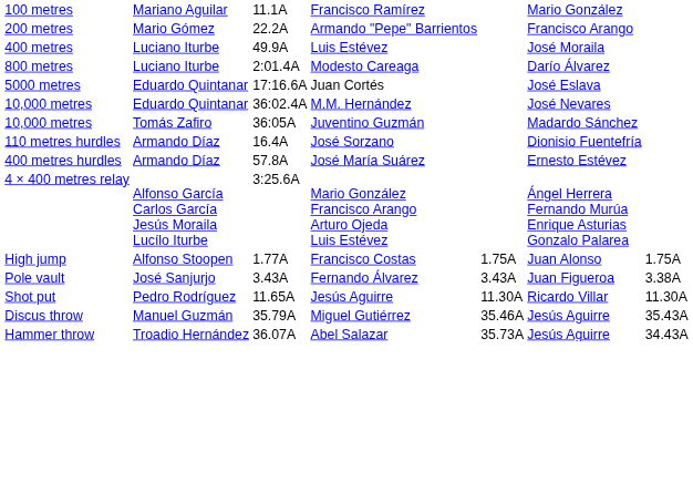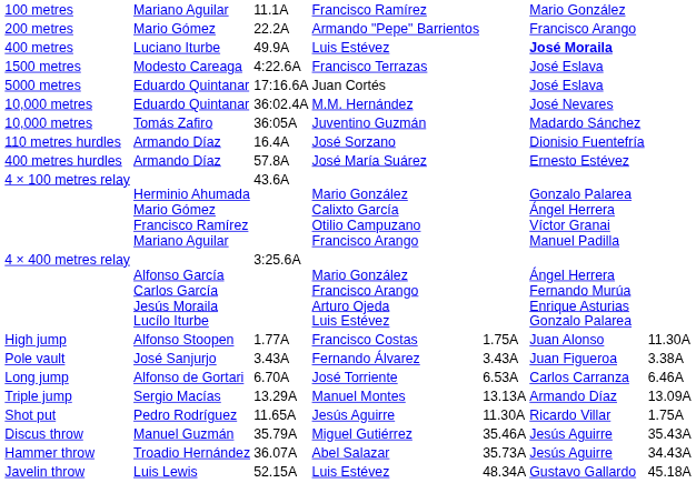400 metres | column 6: normal -> bold
- row: 800 metres | Luciano Iturbe | 2:01.4A | Modesto Careaga | Darío Álvarez
+ row: 1500 metres | Modesto Careaga | 4:22.6A | Francisco Terrazas | José Eslava
+ row: 4 × 100 metres relay | Herminio Ahumada Mario Gómez Francisco Ramírez Mariano Aguilar | 43.6A | Mario González Calixto García Otilio Campuzano Francisco Arango | Gonzalo Palarea Ángel Herrera Víctor Granai Manuel Padilla
High jump | column 7: 1.75A -> 11.30A
+ row: Long jump | Alfonso de Gortari | 6.70A | José Torriente | 6.53A | Carlos Carranza | 6.46A
+ row: Triple jump | Sergio Macías | 13.29A | Manuel Montes | 13.13A | Armando Díaz | 13.09A
Shot put | column 7: 11.30A -> 1.75A
+ row: Javelin throw | Luis Lewis | 52.15A | Luis Estévez | 48.34A | Gustavo Gallardo | 45.18A
